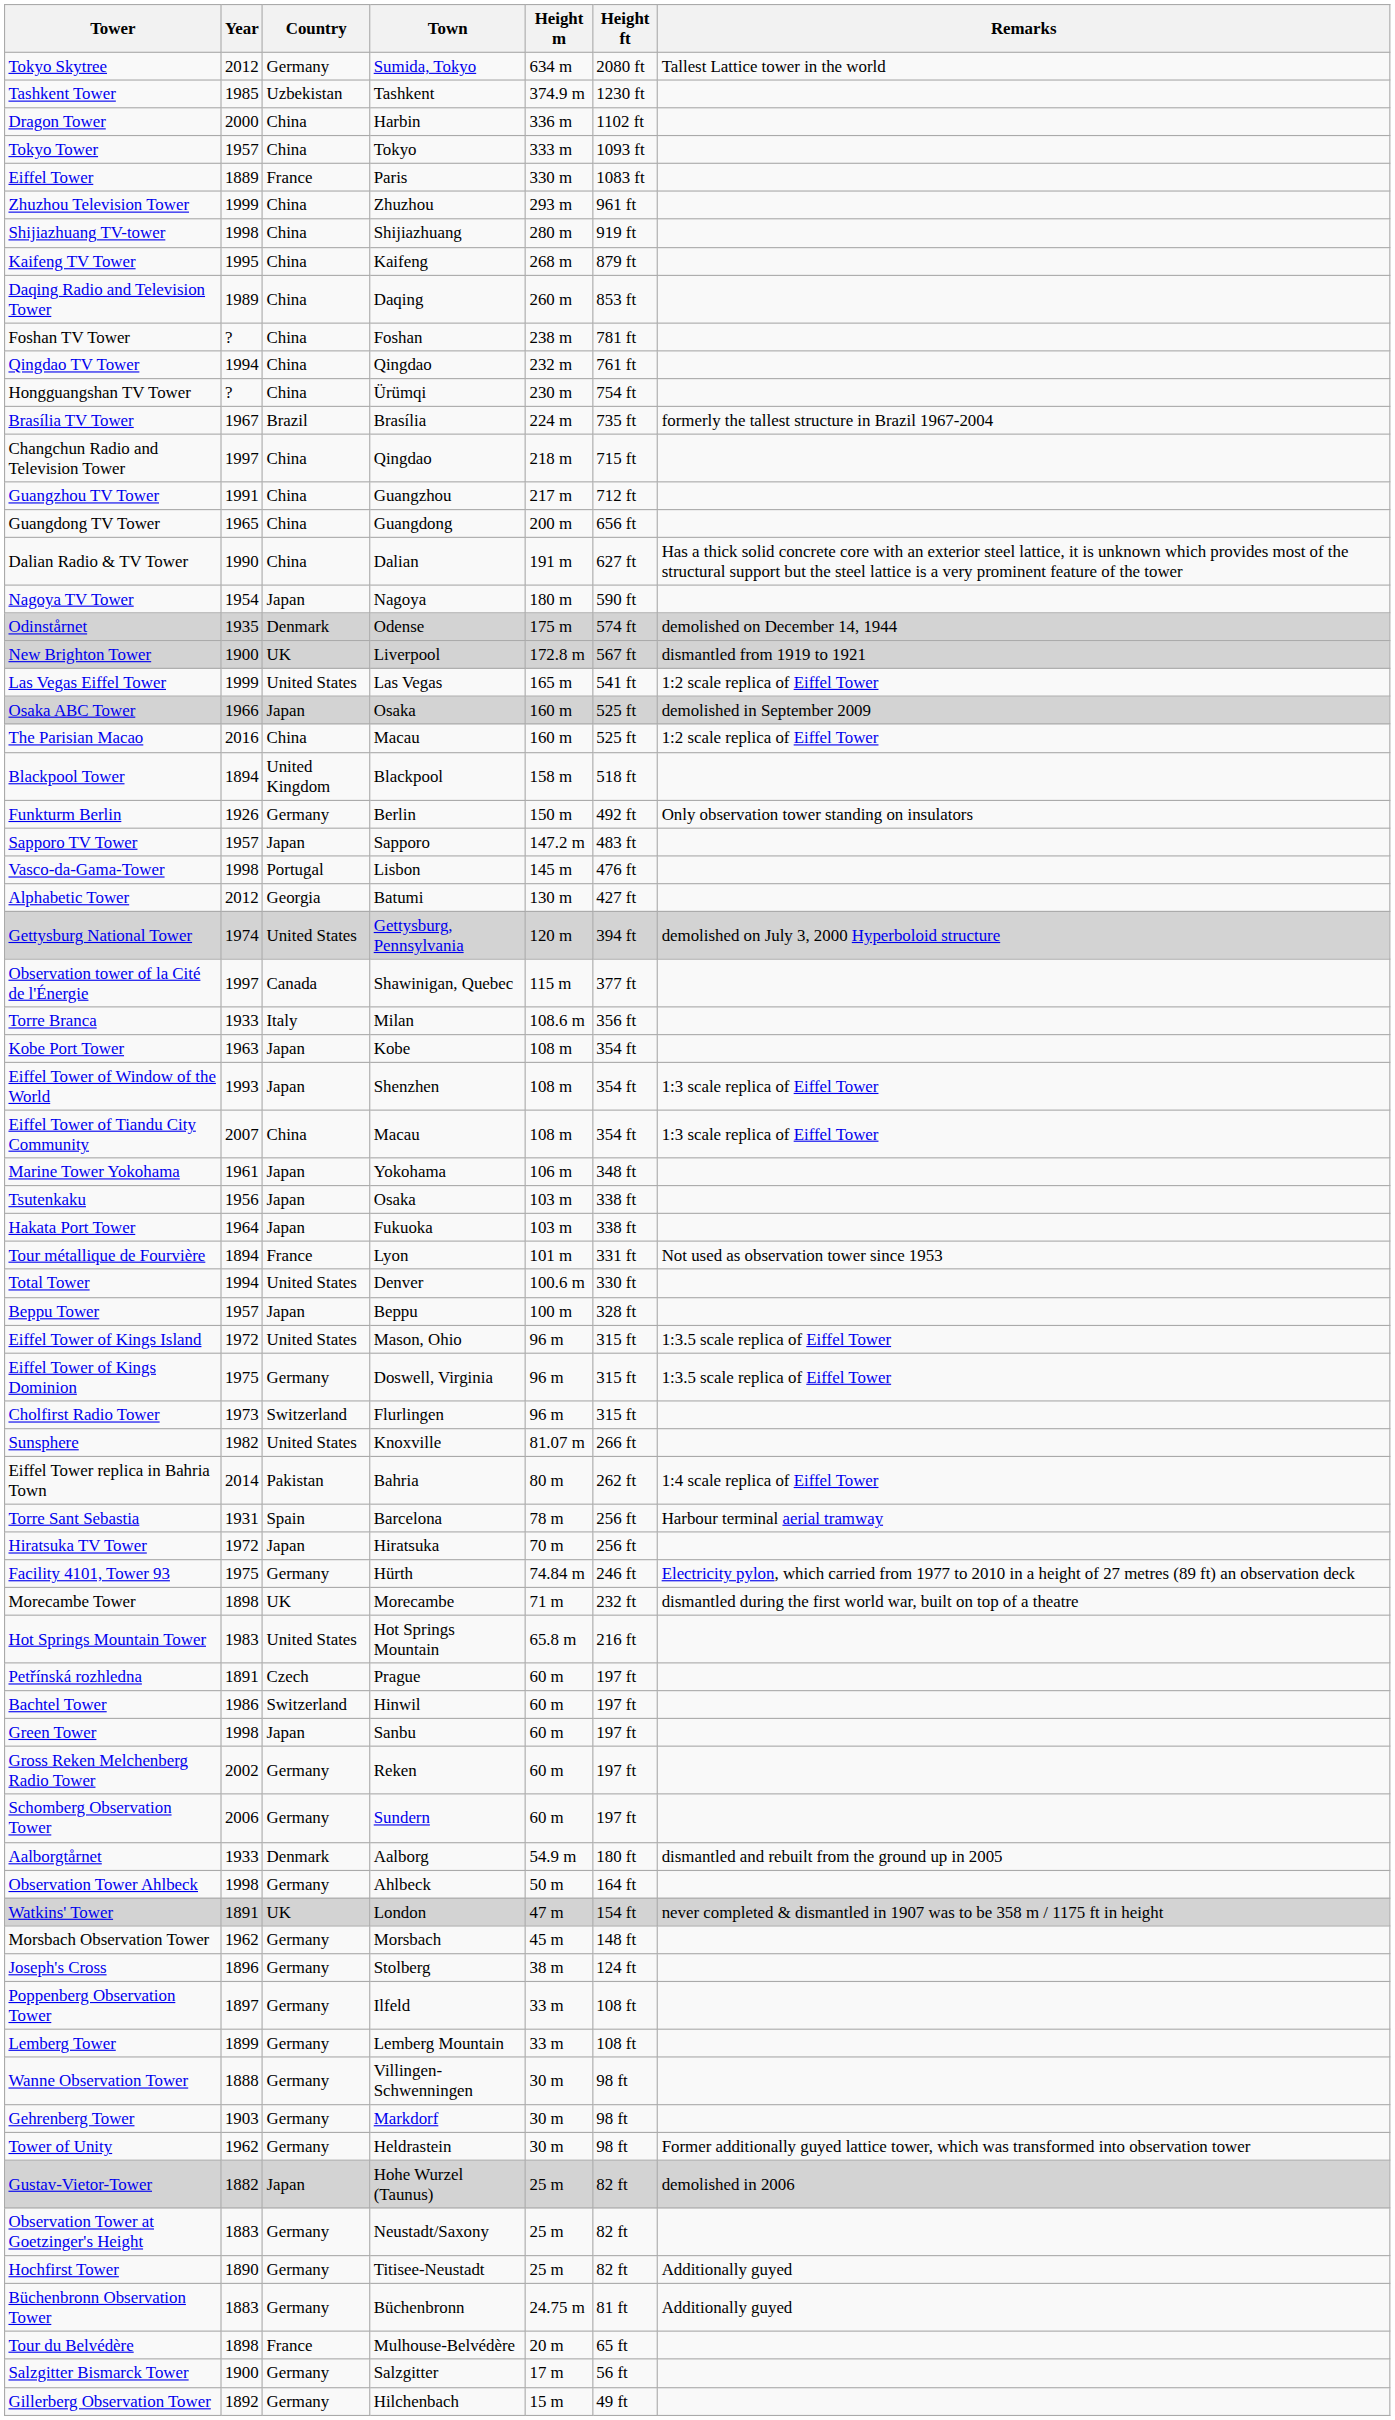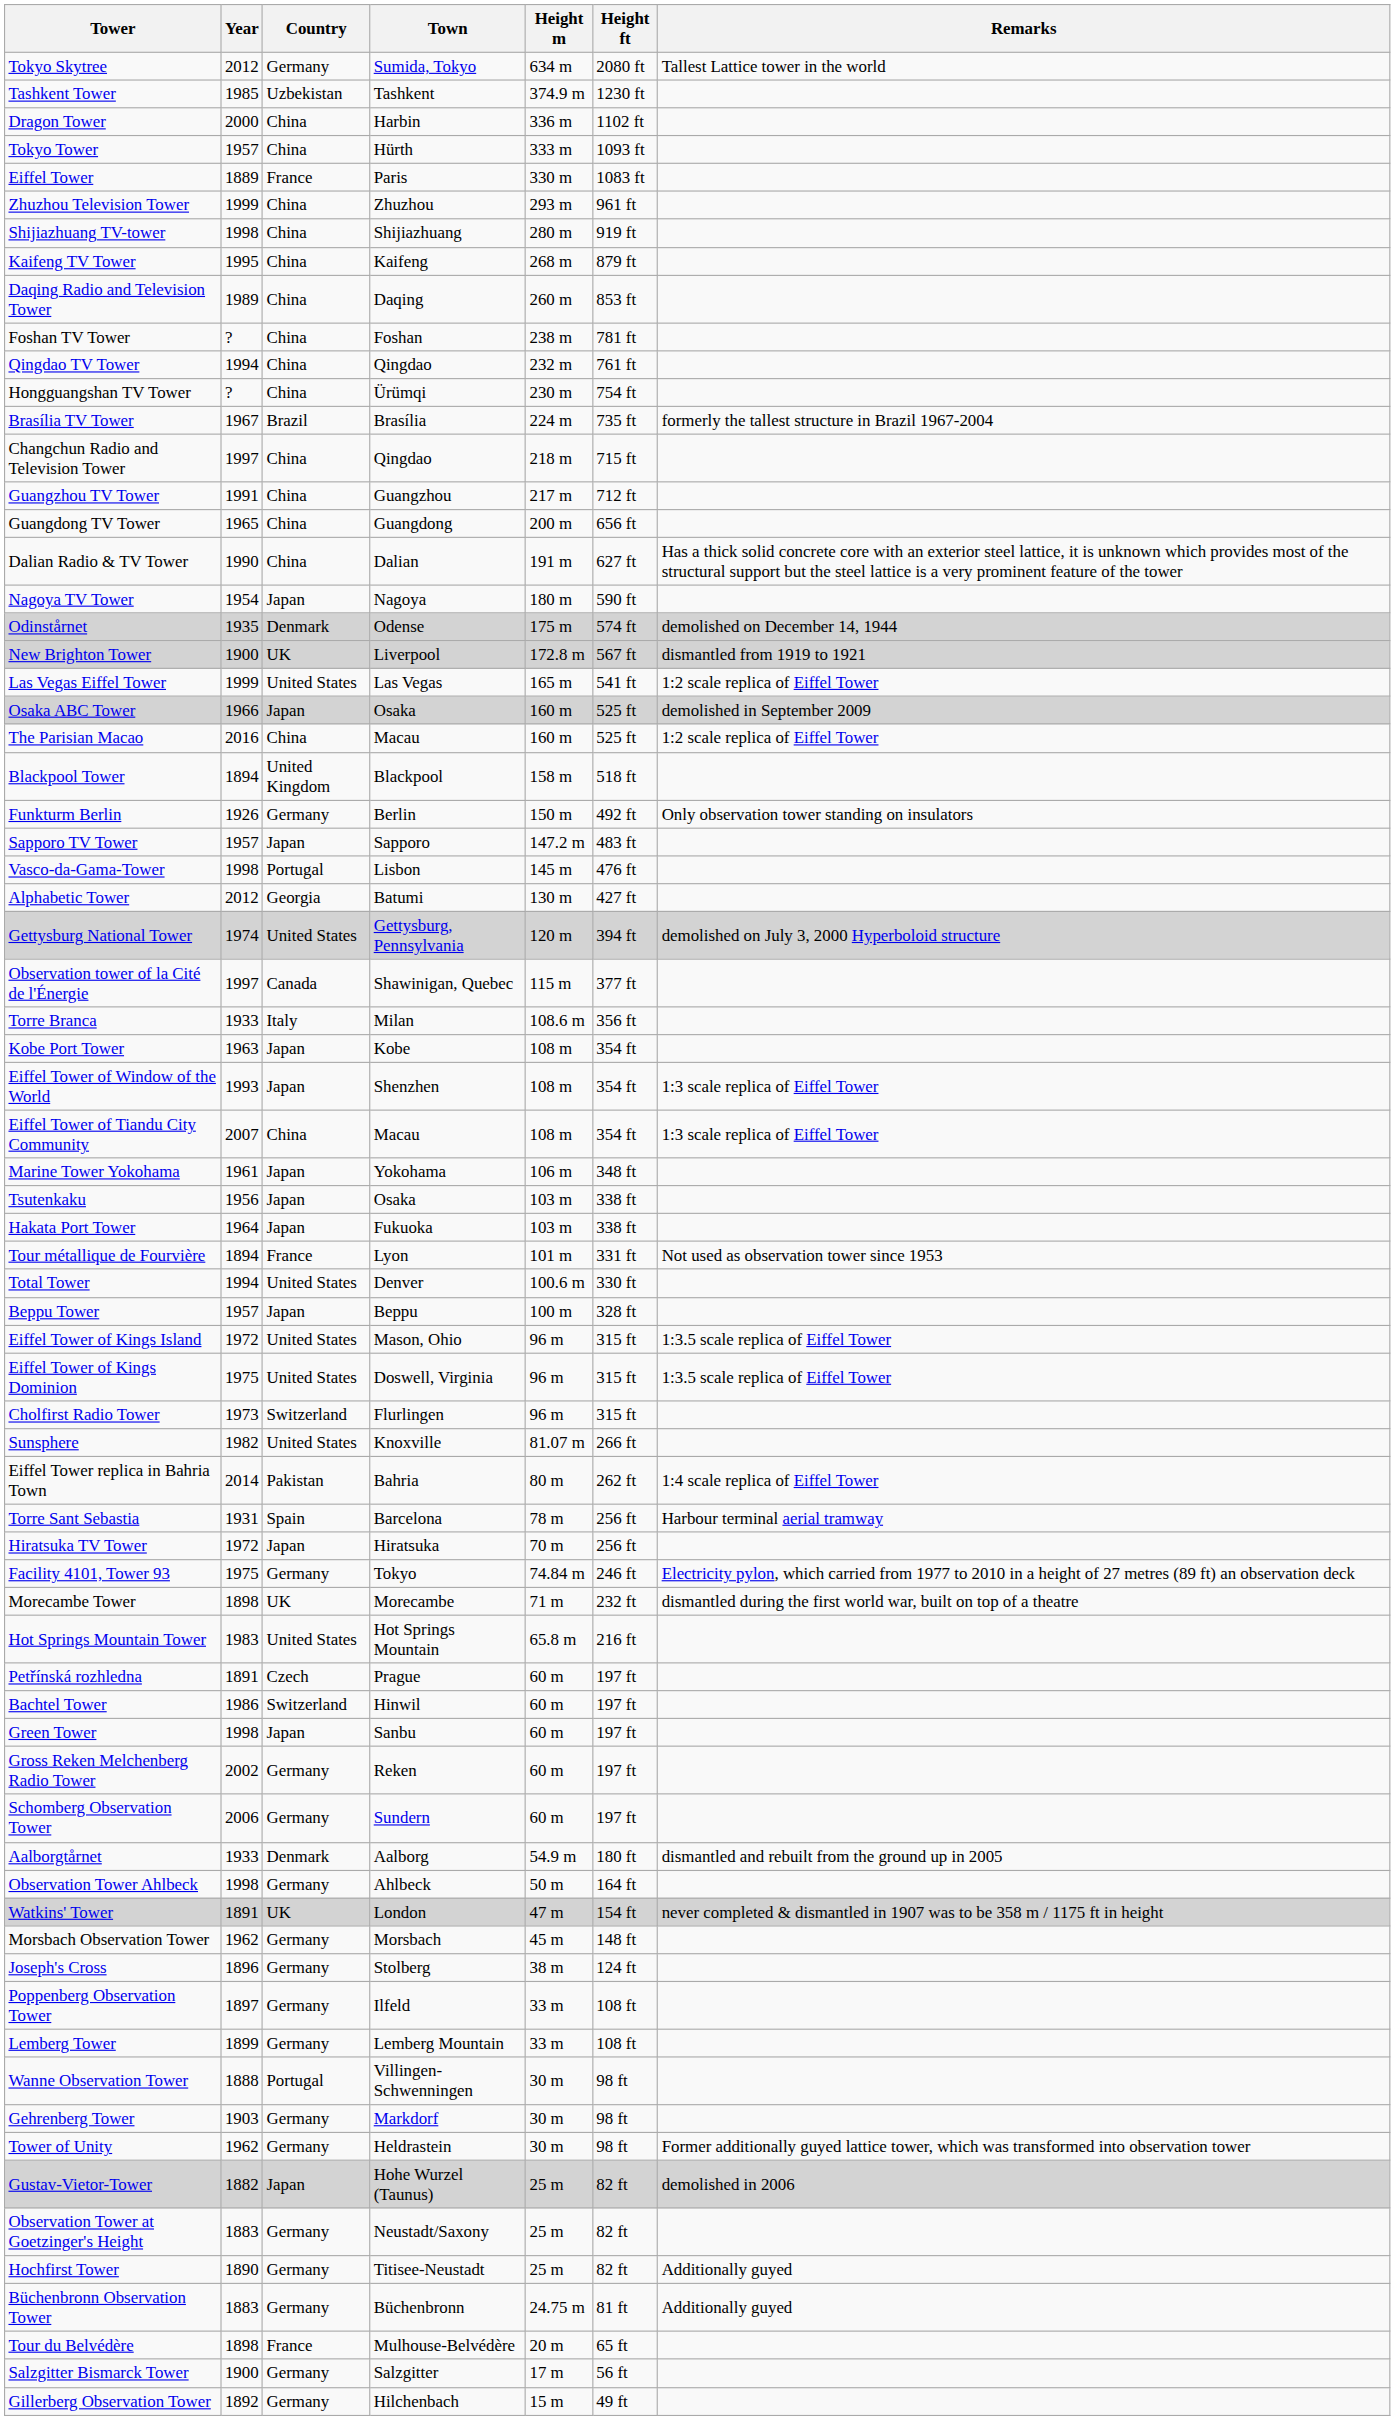Tokyo Tower | Town: Tokyo -> Hürth
Eiffel Tower of Kings Dominion | Country: Germany -> United States
Facility 4101, Tower 93 | Town: Hürth -> Tokyo
Wanne Observation Tower | Country: Germany -> Portugal
